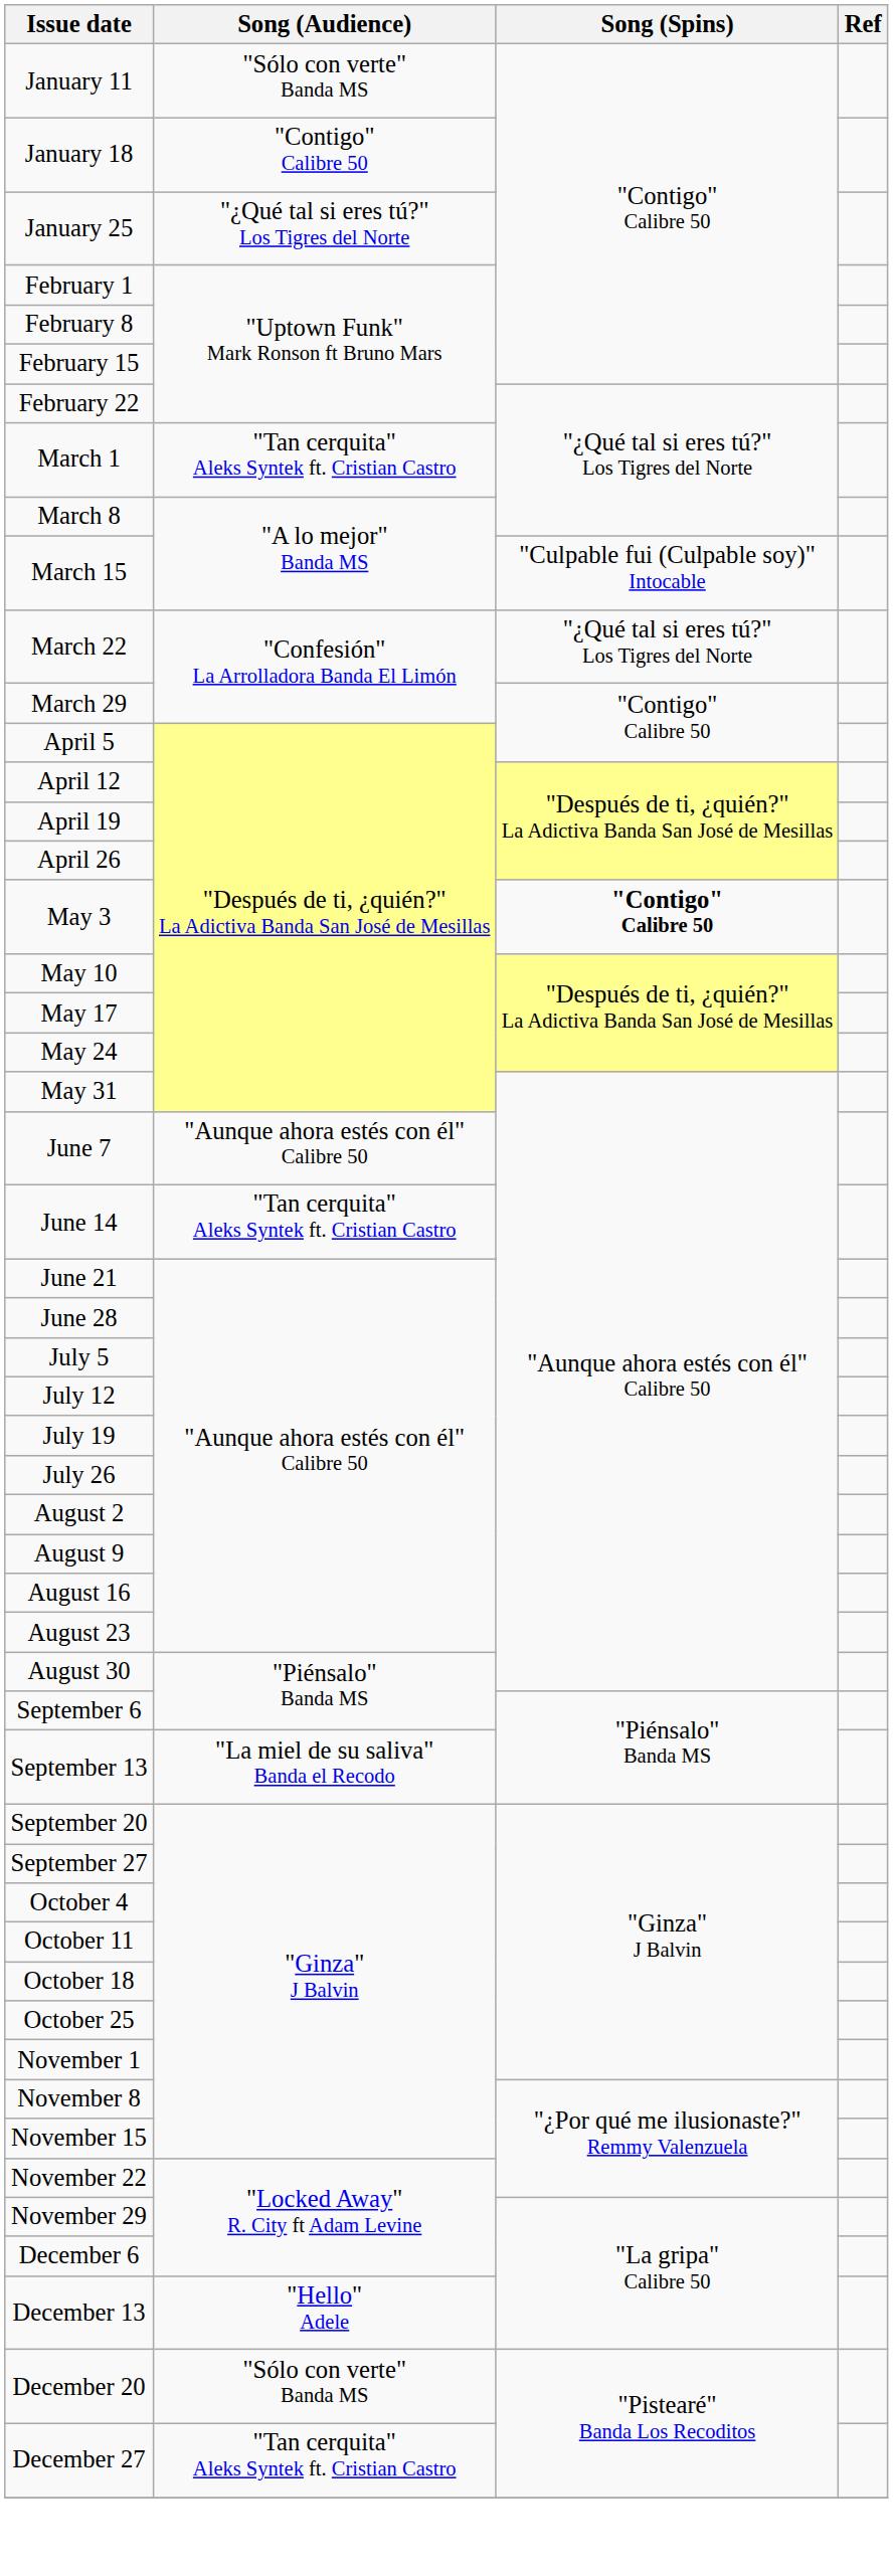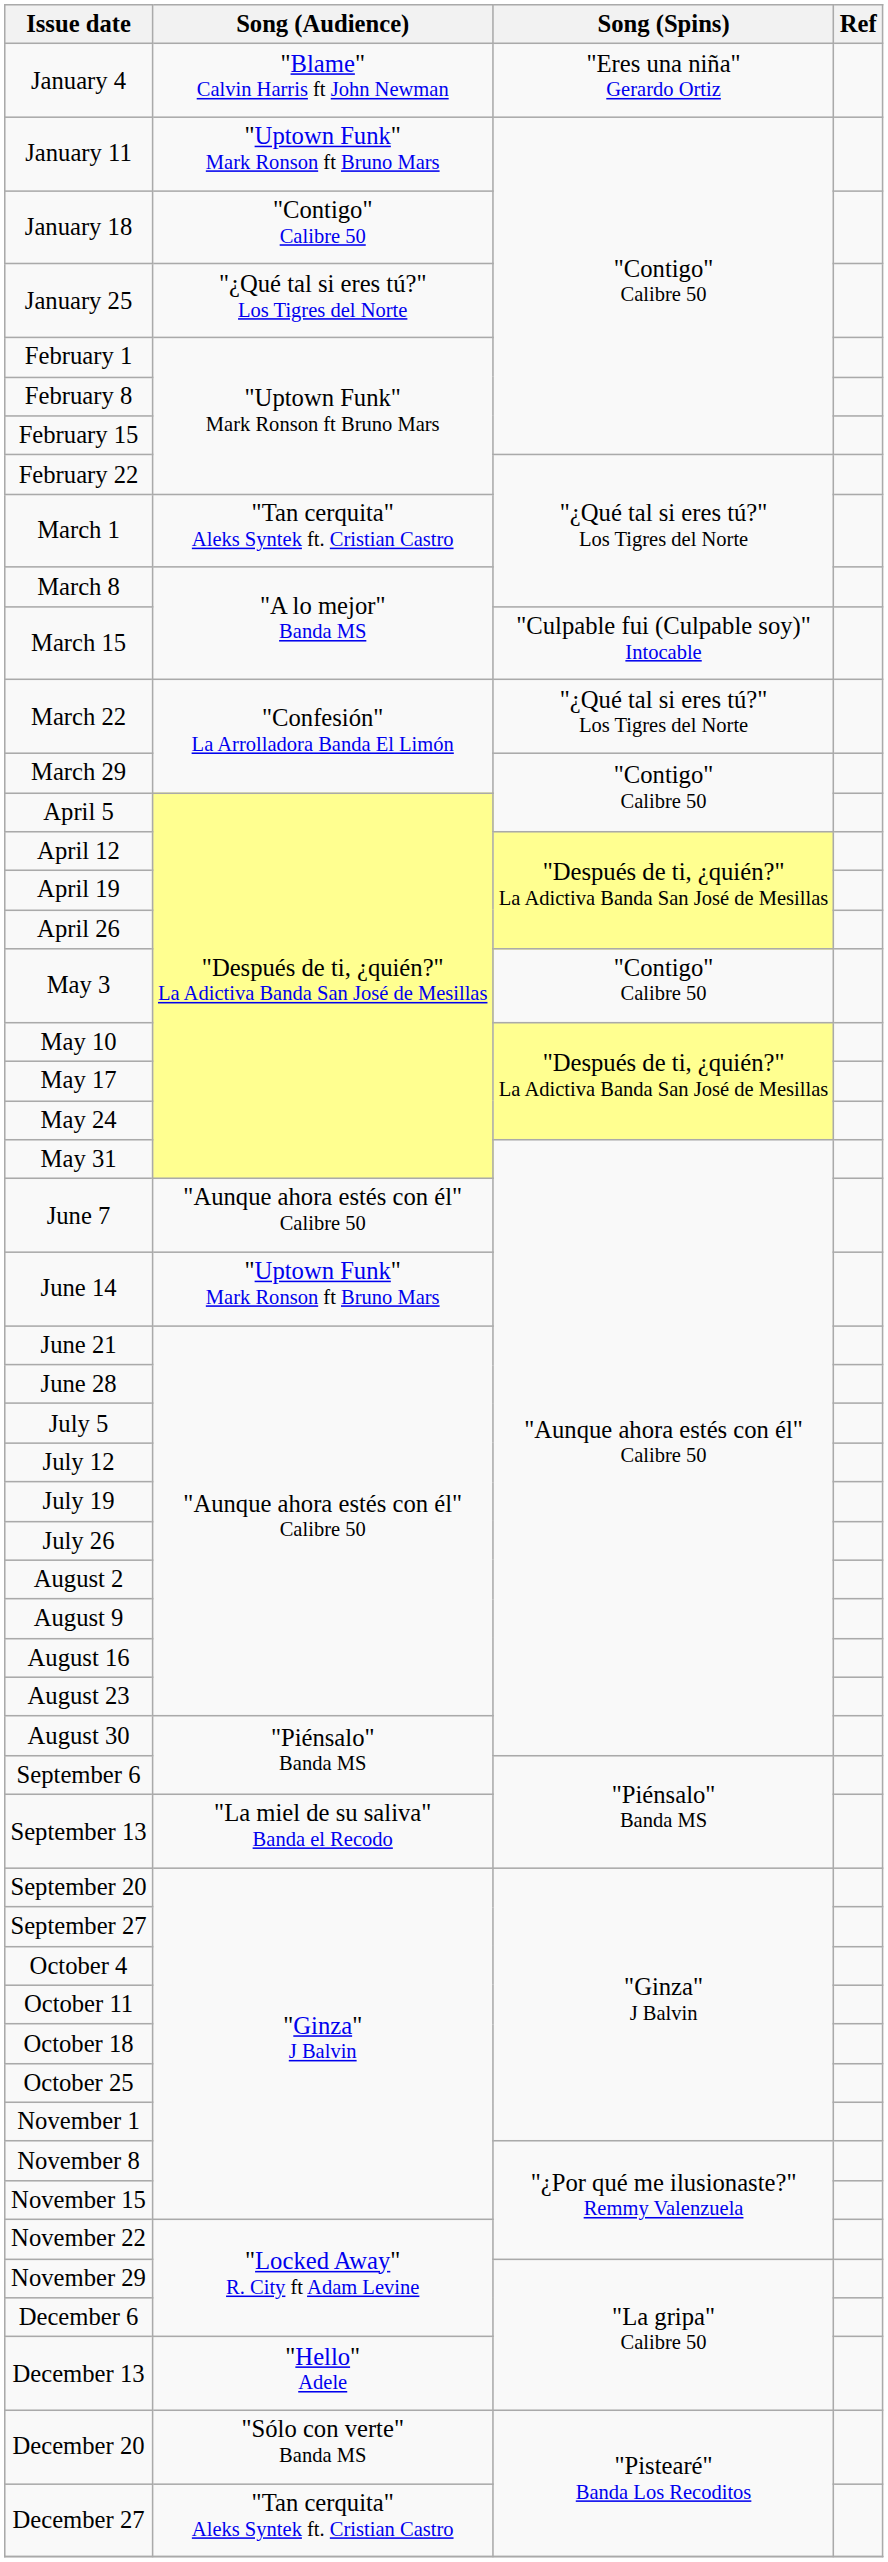+ row: January 4 | "Blame" Calvin Harris ft John Newman | "Eres una niña" Gerardo Ortiz
January 11 | Song (Audience): "Sólo con verte" Banda MS -> "Uptown Funk" Mark Ronson ft Bruno Mars
May 3 | Song (Spins): bold -> normal
June 14 | Song (Audience): "Tan cerquita" Aleks Syntek ft. Cristian Castro -> "Uptown Funk" Mark Ronson ft Bruno Mars
